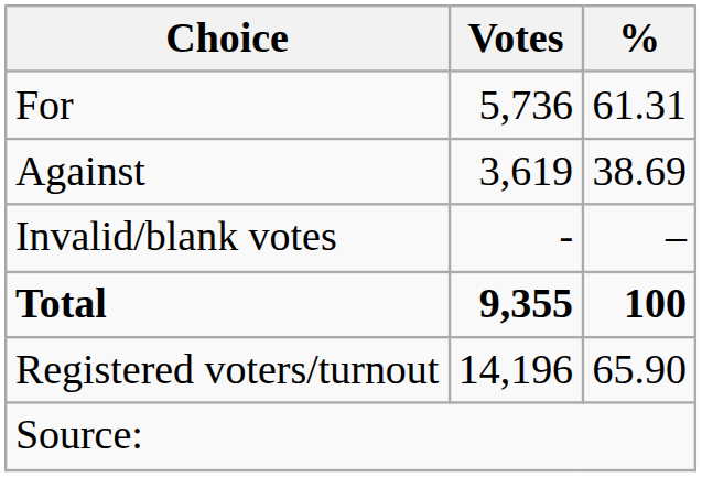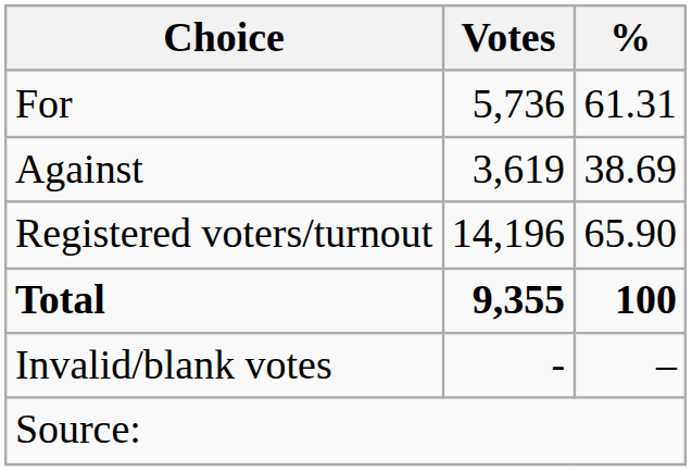rows swapped: Invalid/blank votes <-> Registered voters/turnout
